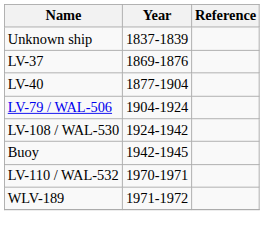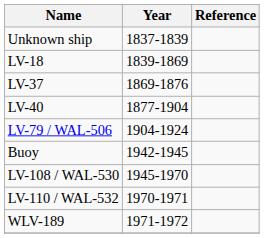+ row: LV-18 | 1839-1869
- row: LV-108 / WAL-530 | 1924-1942
+ row: LV-108 / WAL-530 | 1945-1970
